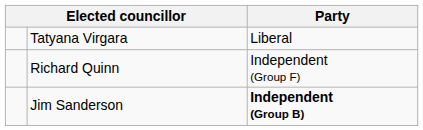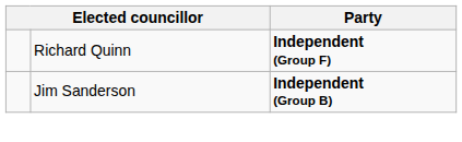- row: Tatyana Virgara | Liberal
Richard Quinn | Party: normal -> bold
